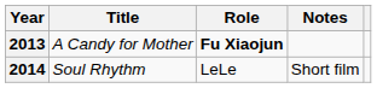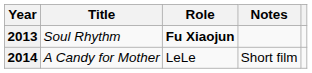2013 | Title: A Candy for Mother -> Soul Rhythm
2014 | Title: Soul Rhythm -> A Candy for Mother
